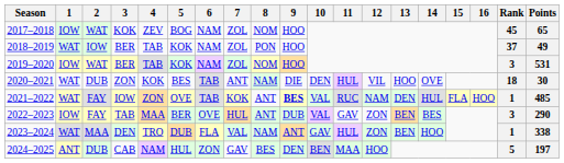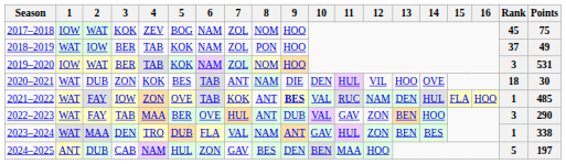2017–2018 | Points: 65 -> 75
2022–2023 | 1: IOW -> WAT
2022–2023 | 14: BES -> HOO
2023–2024 | 14: HOO -> BES
